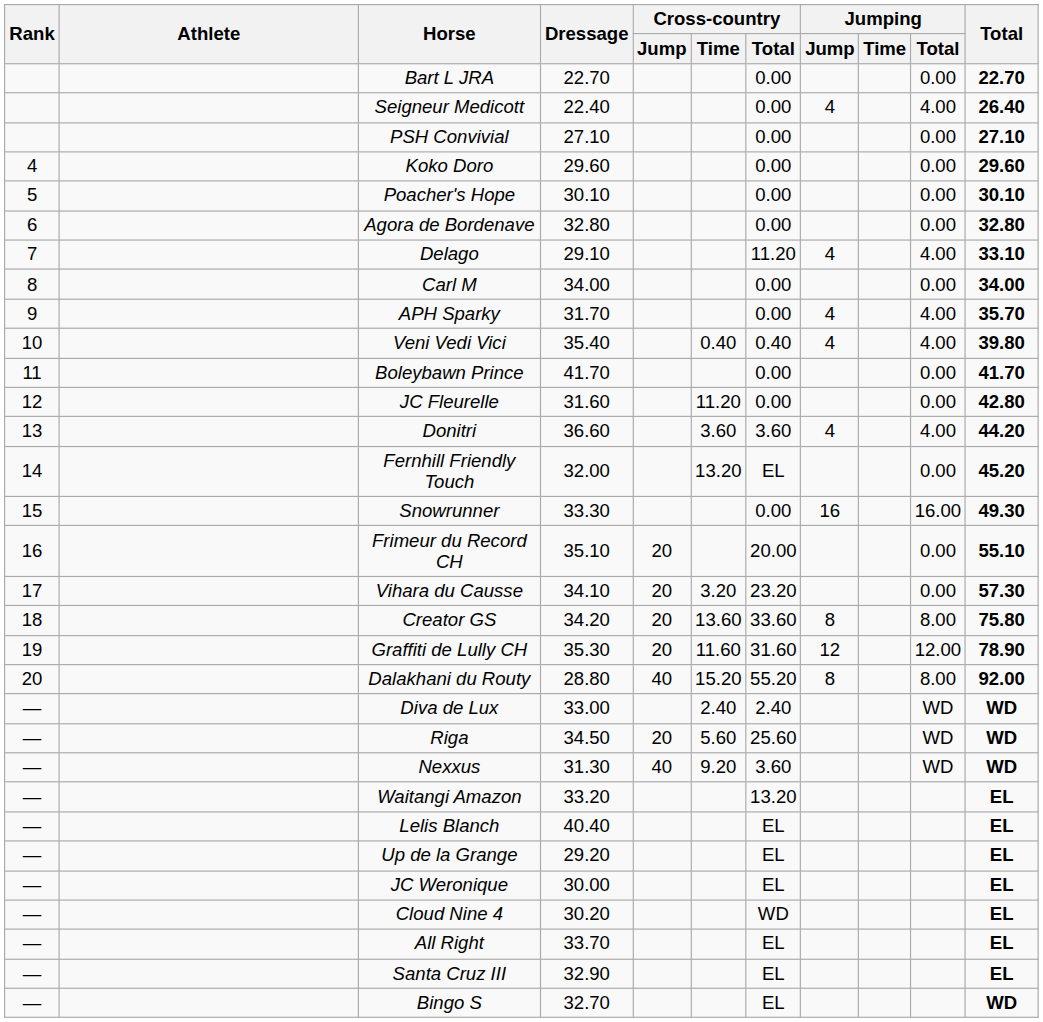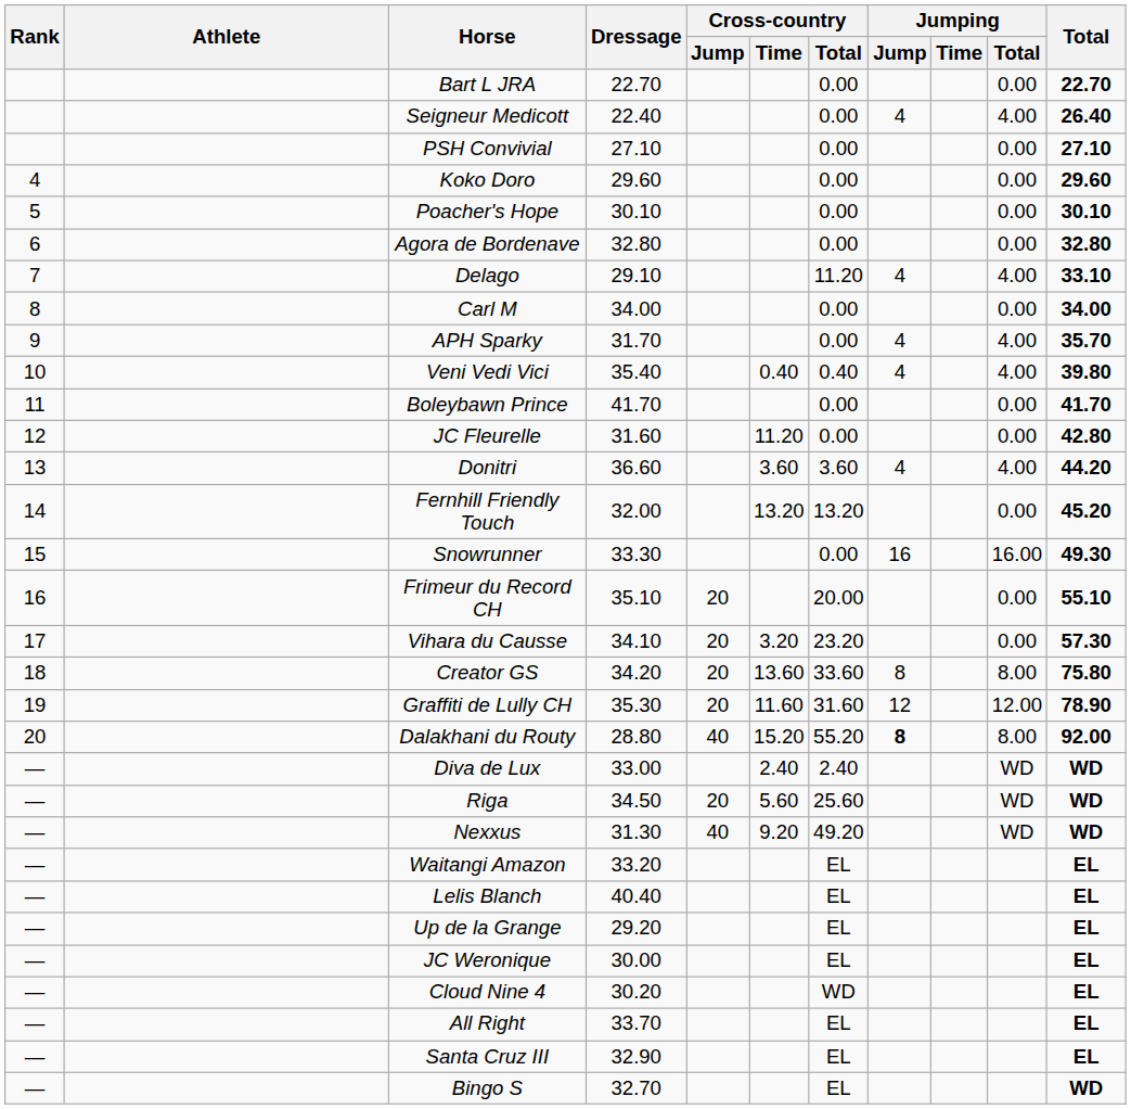Fernhill Friendly Touch | Cross-country / Total: EL -> 13.20
Dalakhani du Routy | Jumping / Jump: normal -> bold
Nexxus | Cross-country / Total: 3.60 -> 49.20
Waitangi Amazon | Cross-country / Total: 13.20 -> EL
